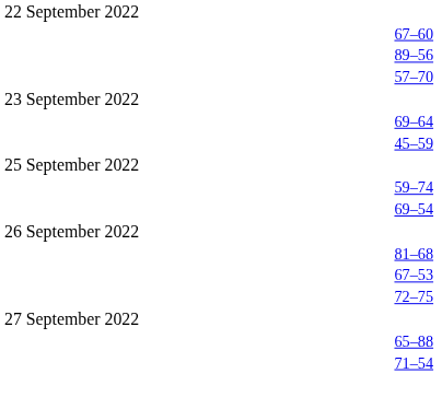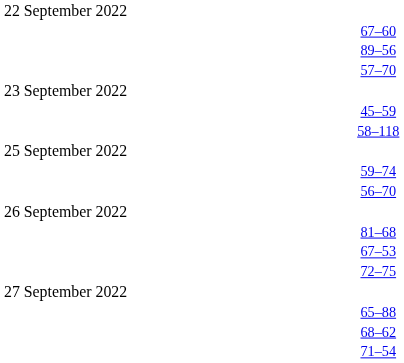- row: 69–64
+ row: 58–118
- row: 69–54
+ row: 56–70
+ row: 68–62
